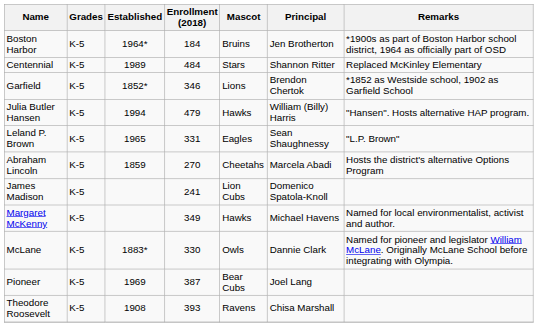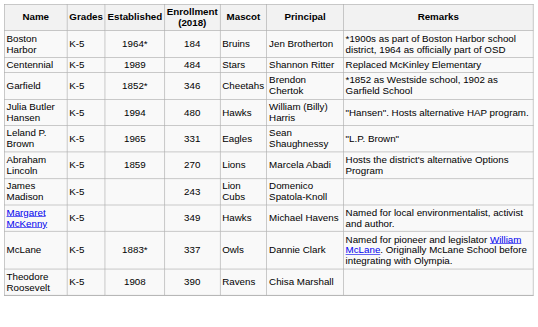Garfield | Mascot: Lions -> Cheetahs
Julia Butler Hansen | Enrollment (2018): 479 -> 480
Abraham Lincoln | Mascot: Cheetahs -> Lions
James Madison | Enrollment (2018): 241 -> 243
McLane | Enrollment (2018): 330 -> 337
- row: Pioneer | K-5 | 1969 | 387 | Bear Cubs | Joel Lang
Theodore Roosevelt | Enrollment (2018): 393 -> 390
